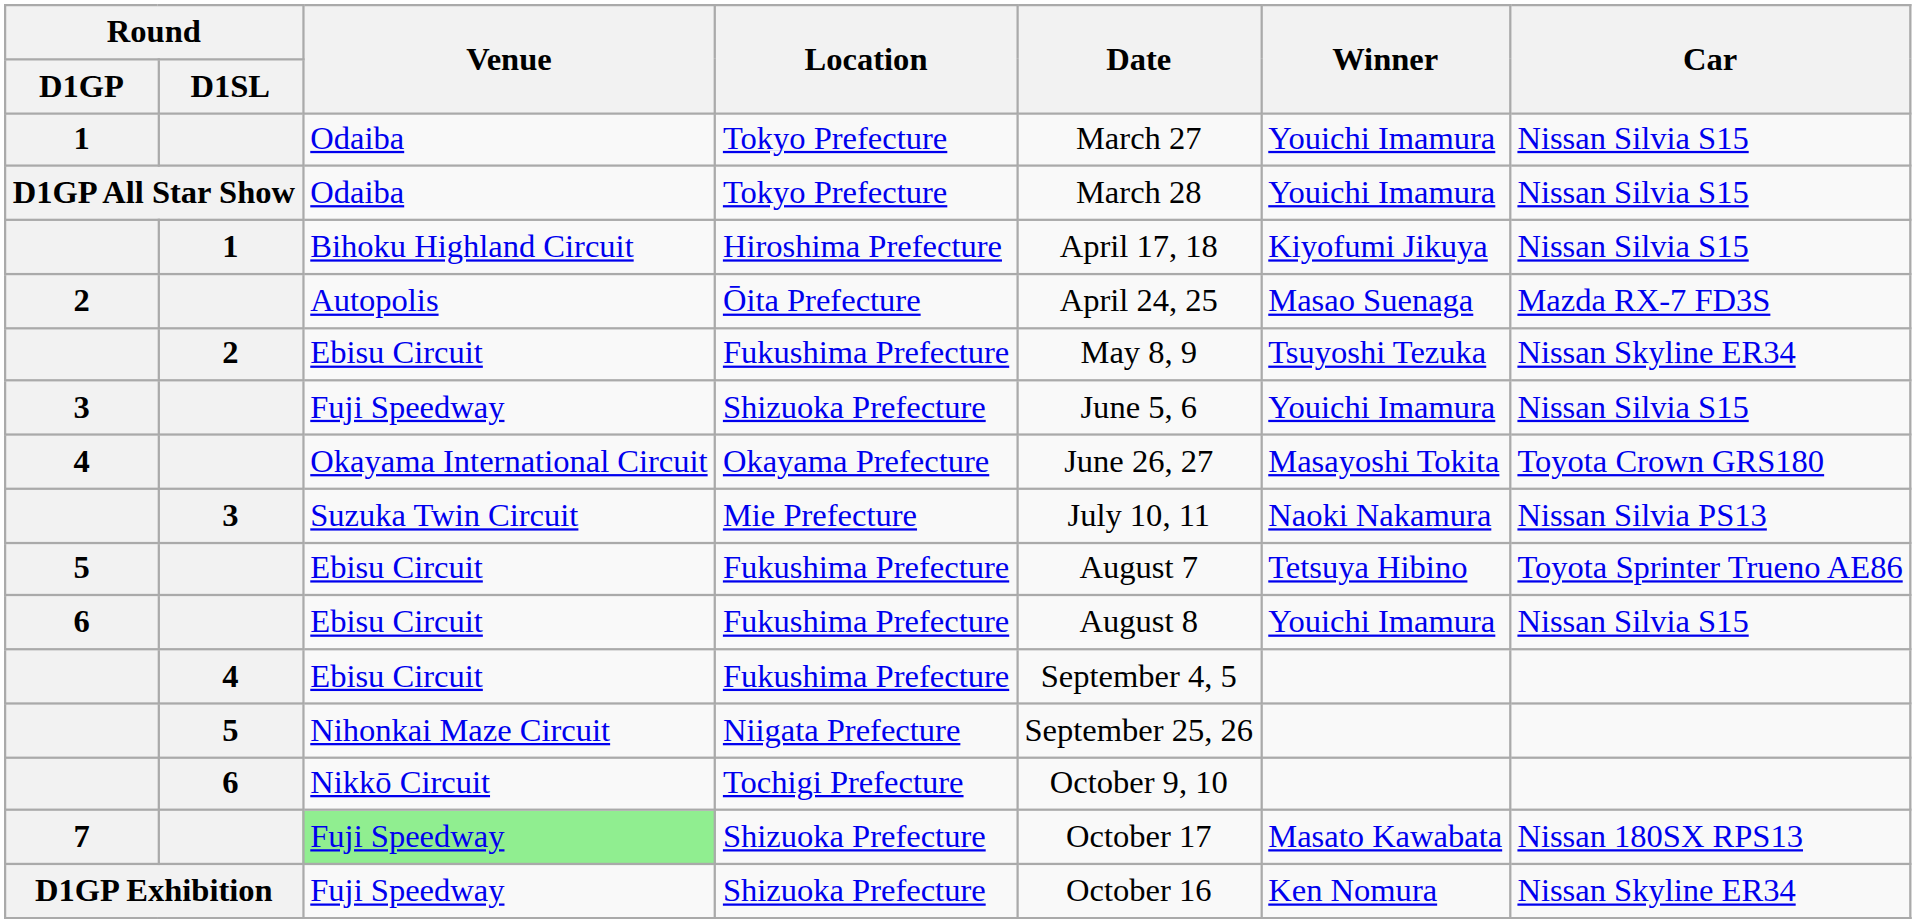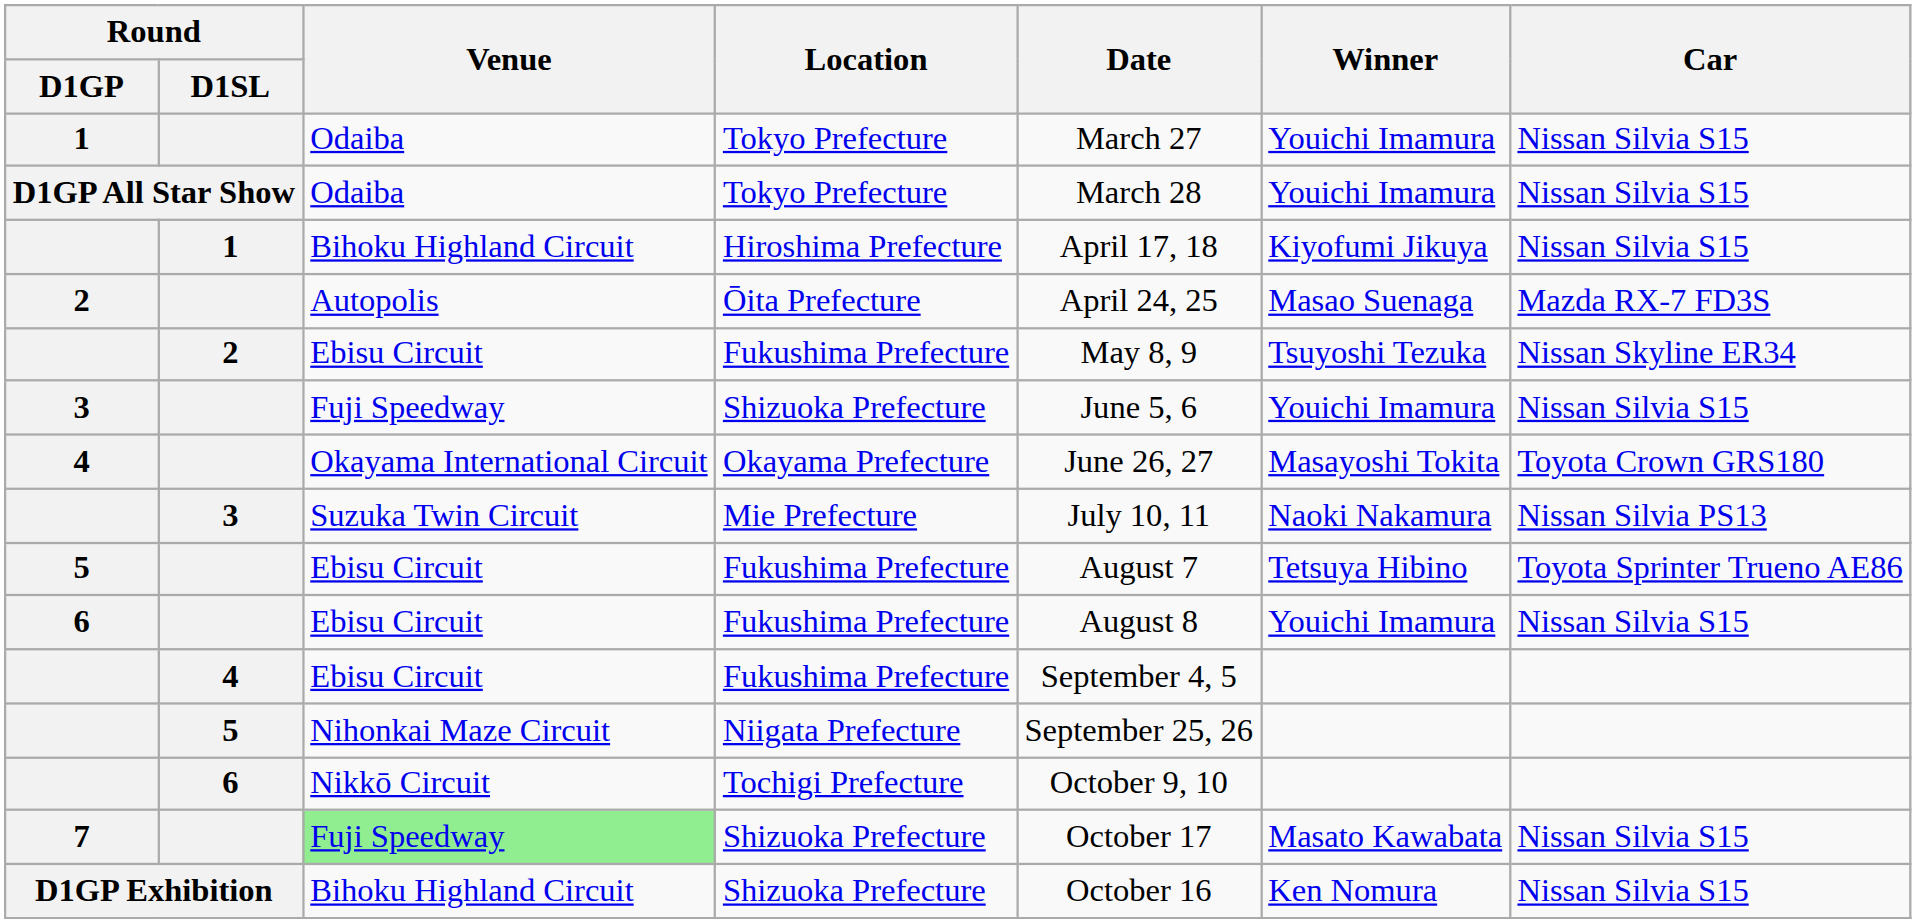7 | Car: Nissan 180SX RPS13 -> Nissan Silvia S15
D1GP Exhibition | Venue: Fuji Speedway -> Bihoku Highland Circuit
D1GP Exhibition | Car: Nissan Skyline ER34 -> Nissan Silvia S15
